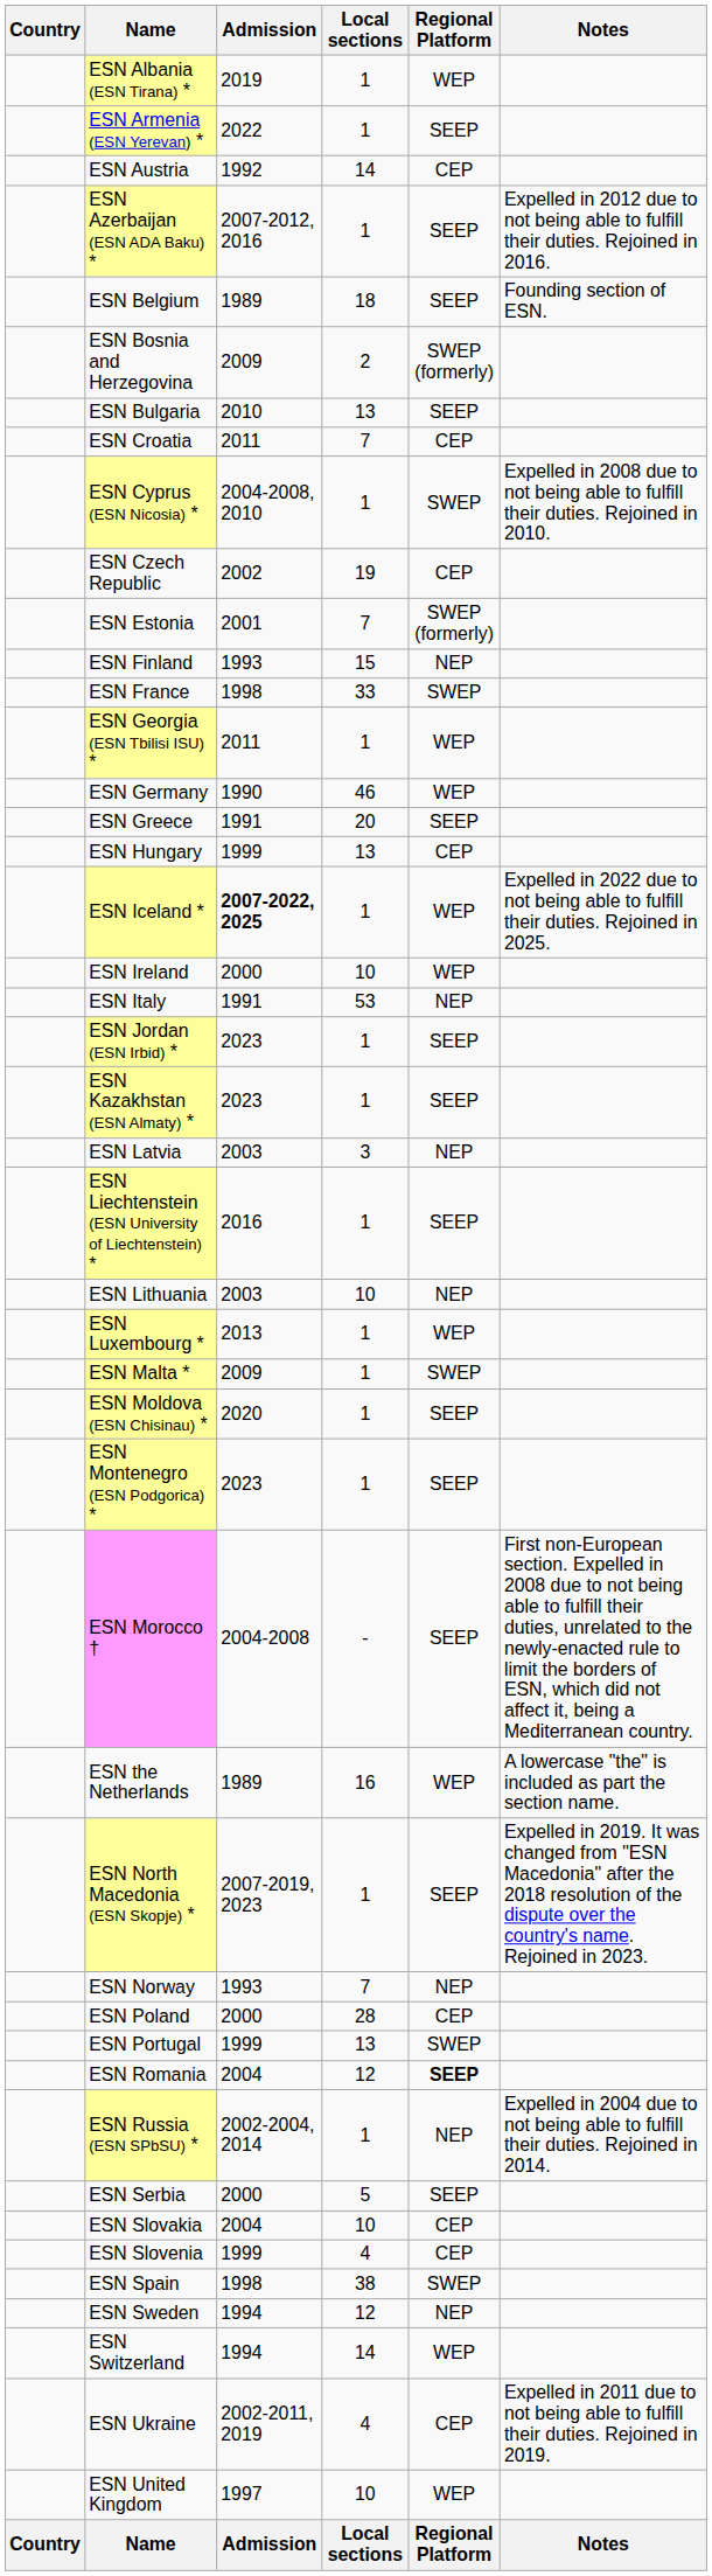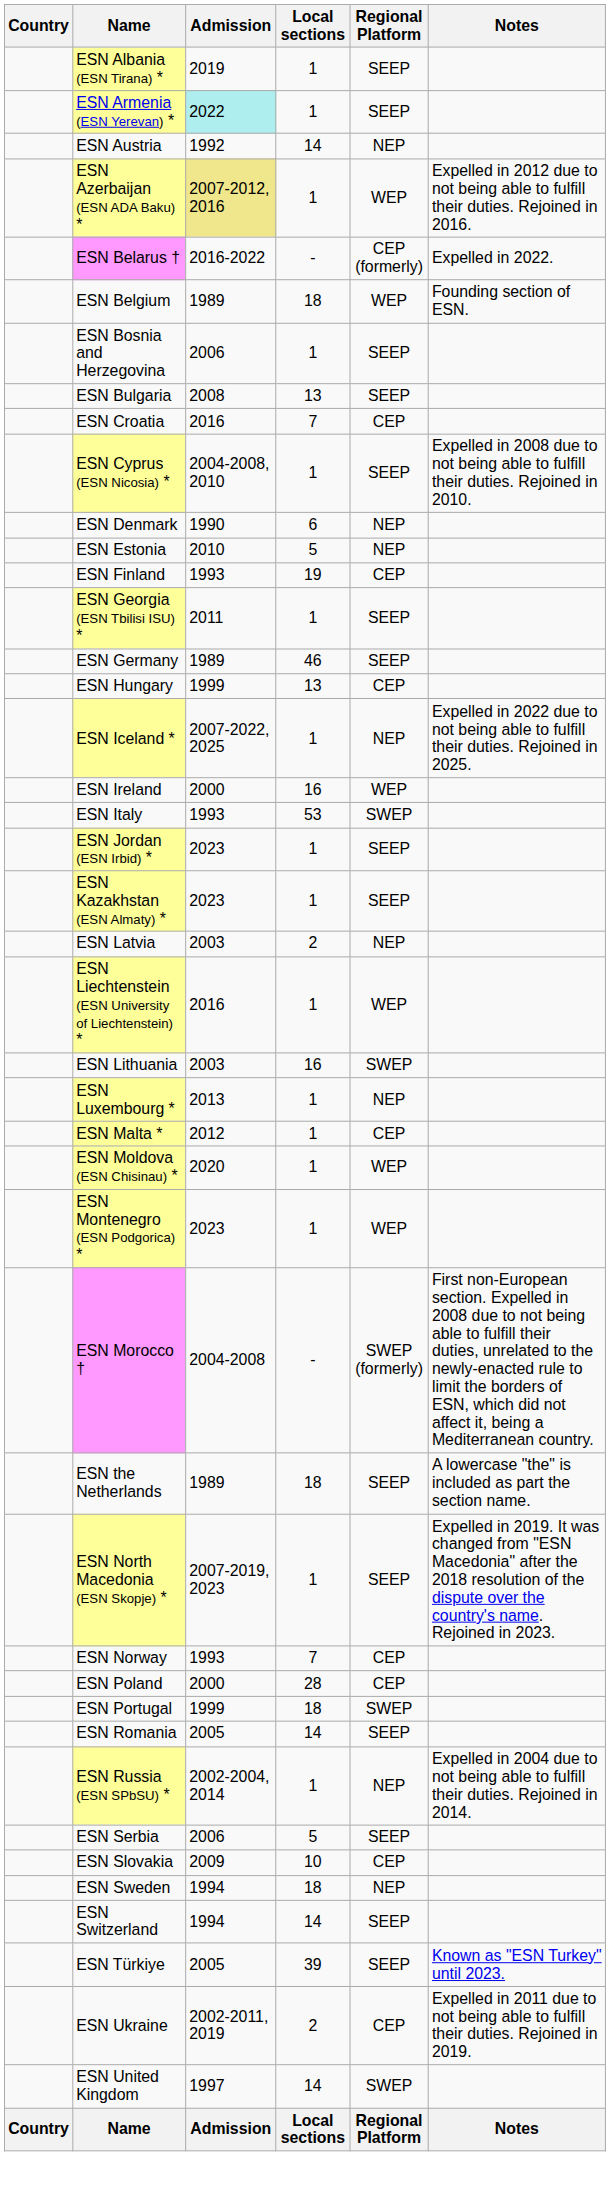ESN Albania (ESN Tirana) * | Regional Platform: WEP -> SEEP
ESN Armenia (ESN Yerevan) * | Admission: no background -> paleturquoise background
ESN Austria | Regional Platform: CEP -> NEP
ESN Azerbaijan (ESN ADA Baku) * | Admission: no background -> khaki background
ESN Azerbaijan (ESN ADA Baku) * | Regional Platform: SEEP -> WEP
+ row: ESN Belarus † | 2016-2022 | - | CEP (formerly) | Expelled in 2022.
ESN Belgium | Regional Platform: SEEP -> WEP
ESN Bosnia and Herzegovina | Admission: 2009 -> 2006
ESN Bosnia and Herzegovina | Local sections: 2 -> 1
ESN Bosnia and Herzegovina | Regional Platform: SWEP (formerly) -> SEEP
ESN Bulgaria | Admission: 2010 -> 2008
ESN Croatia | Admission: 2011 -> 2016
ESN Cyprus (ESN Nicosia) * | Regional Platform: SWEP -> SEEP
- row: ESN Czech Republic | 2002 | 19 | CEP
+ row: ESN Denmark | 1990 | 6 | NEP
ESN Estonia | Admission: 2001 -> 2010
ESN Estonia | Local sections: 7 -> 5
ESN Estonia | Regional Platform: SWEP (formerly) -> NEP
ESN Finland | Local sections: 15 -> 19
ESN Finland | Regional Platform: NEP -> CEP
- row: ESN France | 1998 | 33 | SWEP
ESN Georgia (ESN Tbilisi ISU) * | Regional Platform: WEP -> SEEP
ESN Germany | Admission: 1990 -> 1989
ESN Germany | Regional Platform: WEP -> SEEP
- row: ESN Greece | 1991 | 20 | SEEP
ESN Iceland * | Admission: bold -> normal
ESN Iceland * | Regional Platform: WEP -> NEP
ESN Ireland | Local sections: 10 -> 16
ESN Italy | Admission: 1991 -> 1993
ESN Italy | Regional Platform: NEP -> SWEP
ESN Latvia | Local sections: 3 -> 2
ESN Liechtenstein (ESN University of Liechtenstein) * | Regional Platform: SEEP -> WEP
ESN Lithuania | Local sections: 10 -> 16
ESN Lithuania | Regional Platform: NEP -> SWEP
ESN Luxembourg * | Regional Platform: WEP -> NEP
ESN Malta * | Admission: 2009 -> 2012
ESN Malta * | Regional Platform: SWEP -> CEP
ESN Moldova (ESN Chisinau) * | Regional Platform: SEEP -> WEP
ESN Montenegro (ESN Podgorica) * | Regional Platform: SEEP -> WEP
ESN Morocco † | Regional Platform: SEEP -> SWEP (formerly)
ESN the Netherlands | Local sections: 16 -> 18
ESN the Netherlands | Regional Platform: WEP -> SEEP
ESN Norway | Regional Platform: NEP -> CEP
ESN Portugal | Local sections: 13 -> 18
ESN Romania | Admission: 2004 -> 2005
ESN Romania | Local sections: 12 -> 14
ESN Romania | Regional Platform: bold -> normal
ESN Serbia | Admission: 2000 -> 2006
ESN Slovakia | Admission: 2004 -> 2009
- row: ESN Slovenia | 1999 | 4 | CEP
- row: ESN Spain | 1998 | 38 | SWEP
ESN Sweden | Local sections: 12 -> 18
ESN Switzerland | Regional Platform: WEP -> SEEP
+ row: ESN Türkiye | 2005 | 39 | SEEP | Known as "ESN Turkey" until 2023.
ESN Ukraine | Local sections: 4 -> 2
ESN United Kingdom | Local sections: 10 -> 14
ESN United Kingdom | Regional Platform: WEP -> SWEP
